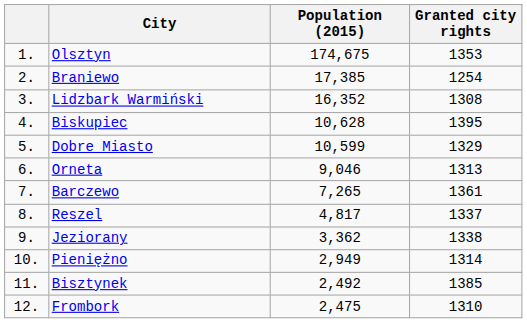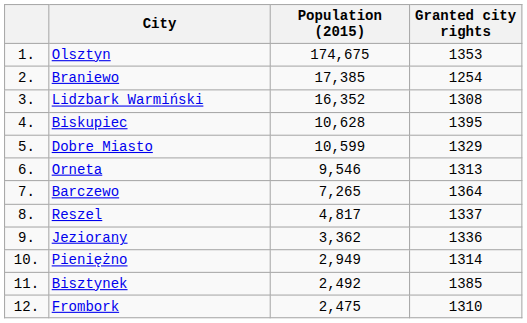Orneta | Population (2015): 9,046 -> 9,546
Barczewo | Granted city rights: 1361 -> 1364
Jeziorany | Granted city rights: 1338 -> 1336
